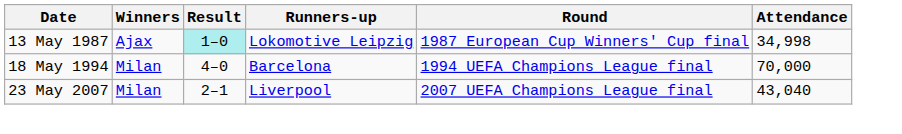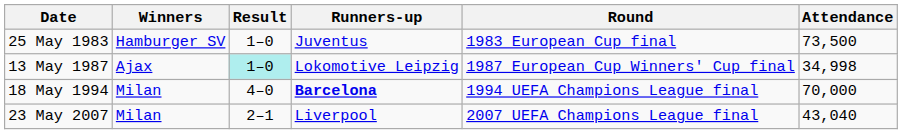+ row: 25 May 1983 | Hamburger SV | 1–0 | Juventus | 1983 European Cup final | 73,500
18 May 1994 | Runners-up: normal -> bold
